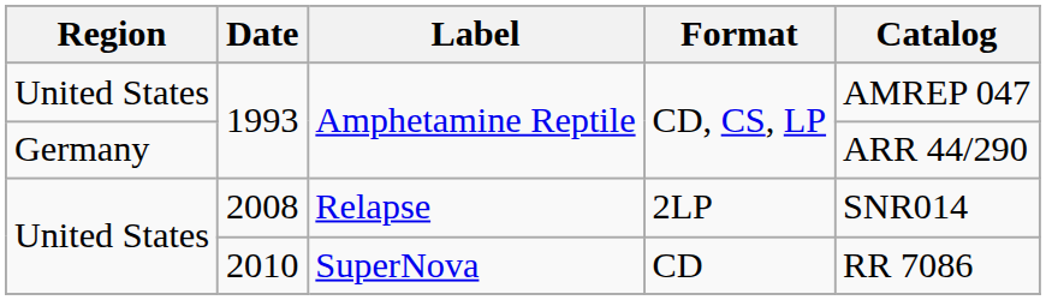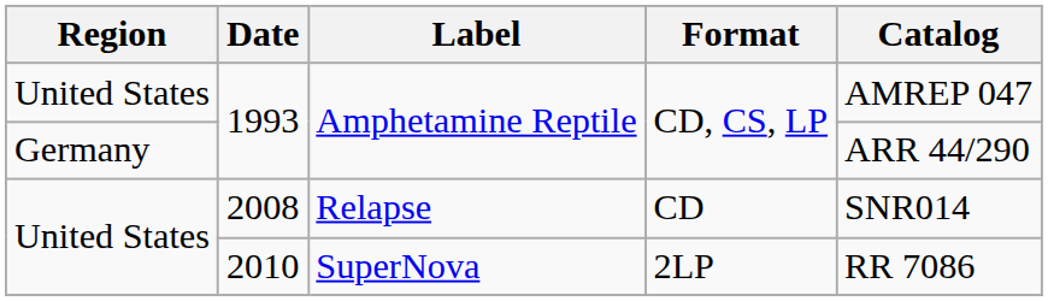2008 | Format: 2LP -> CD
2010 | Format: CD -> 2LP
